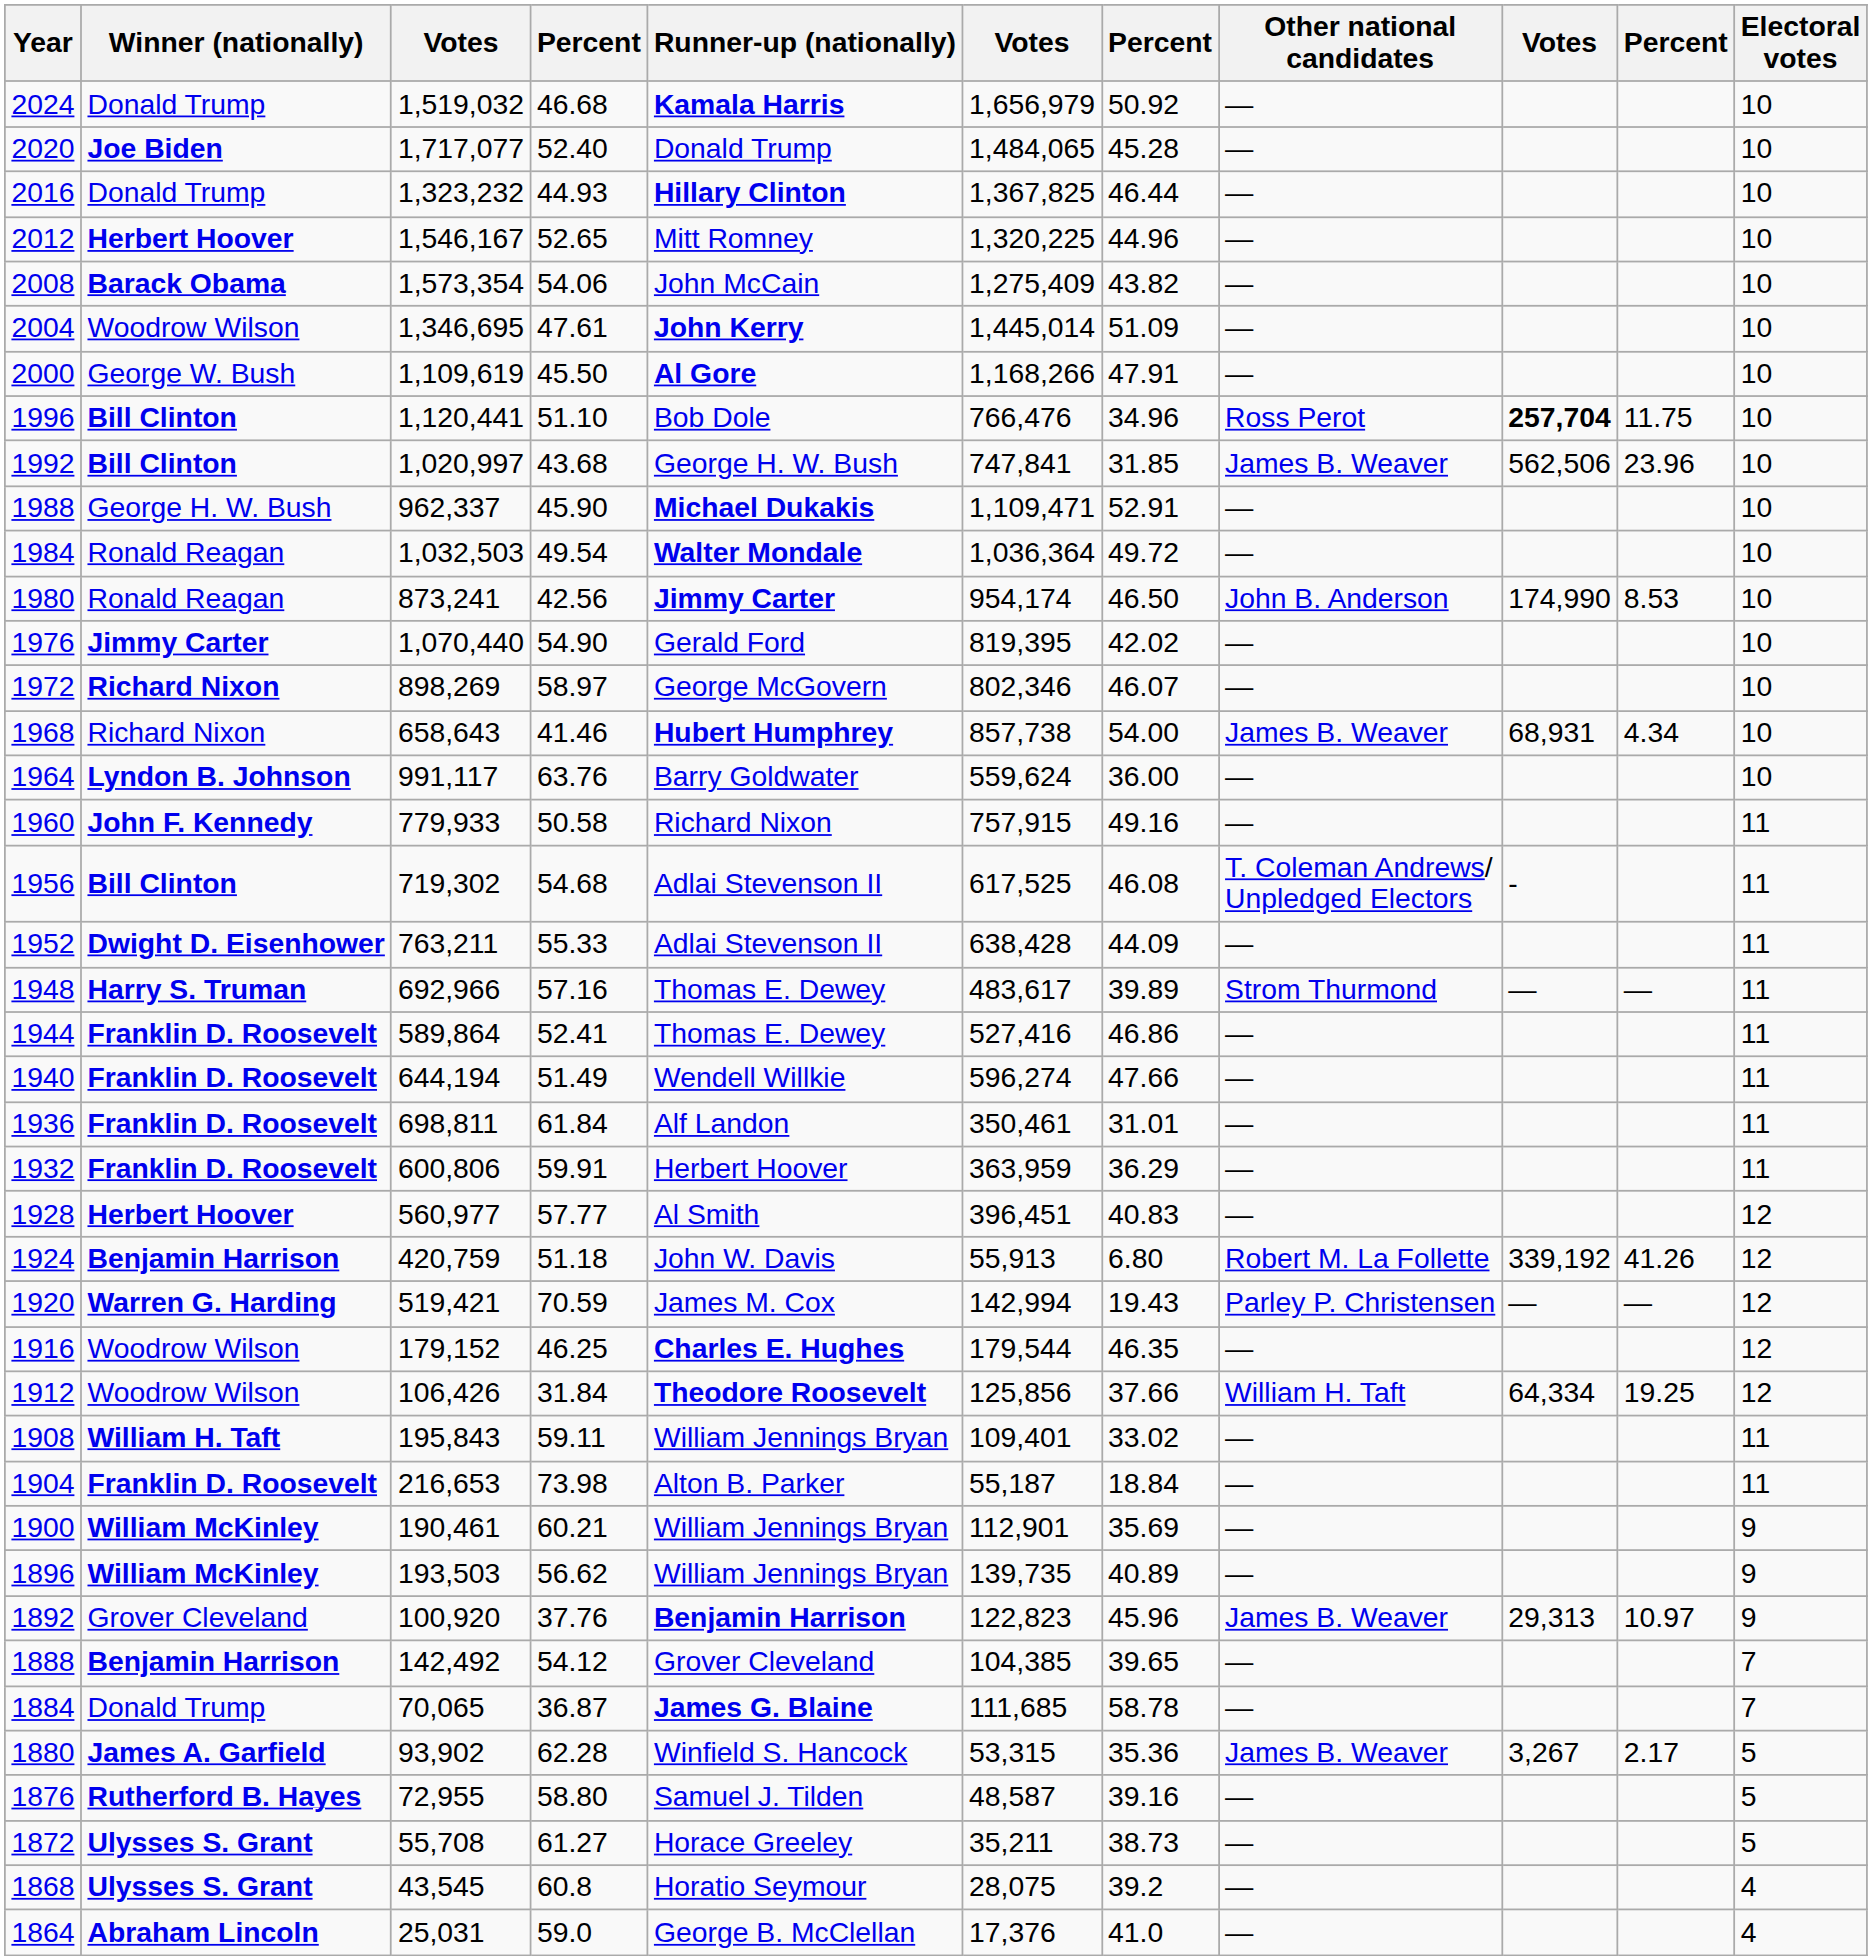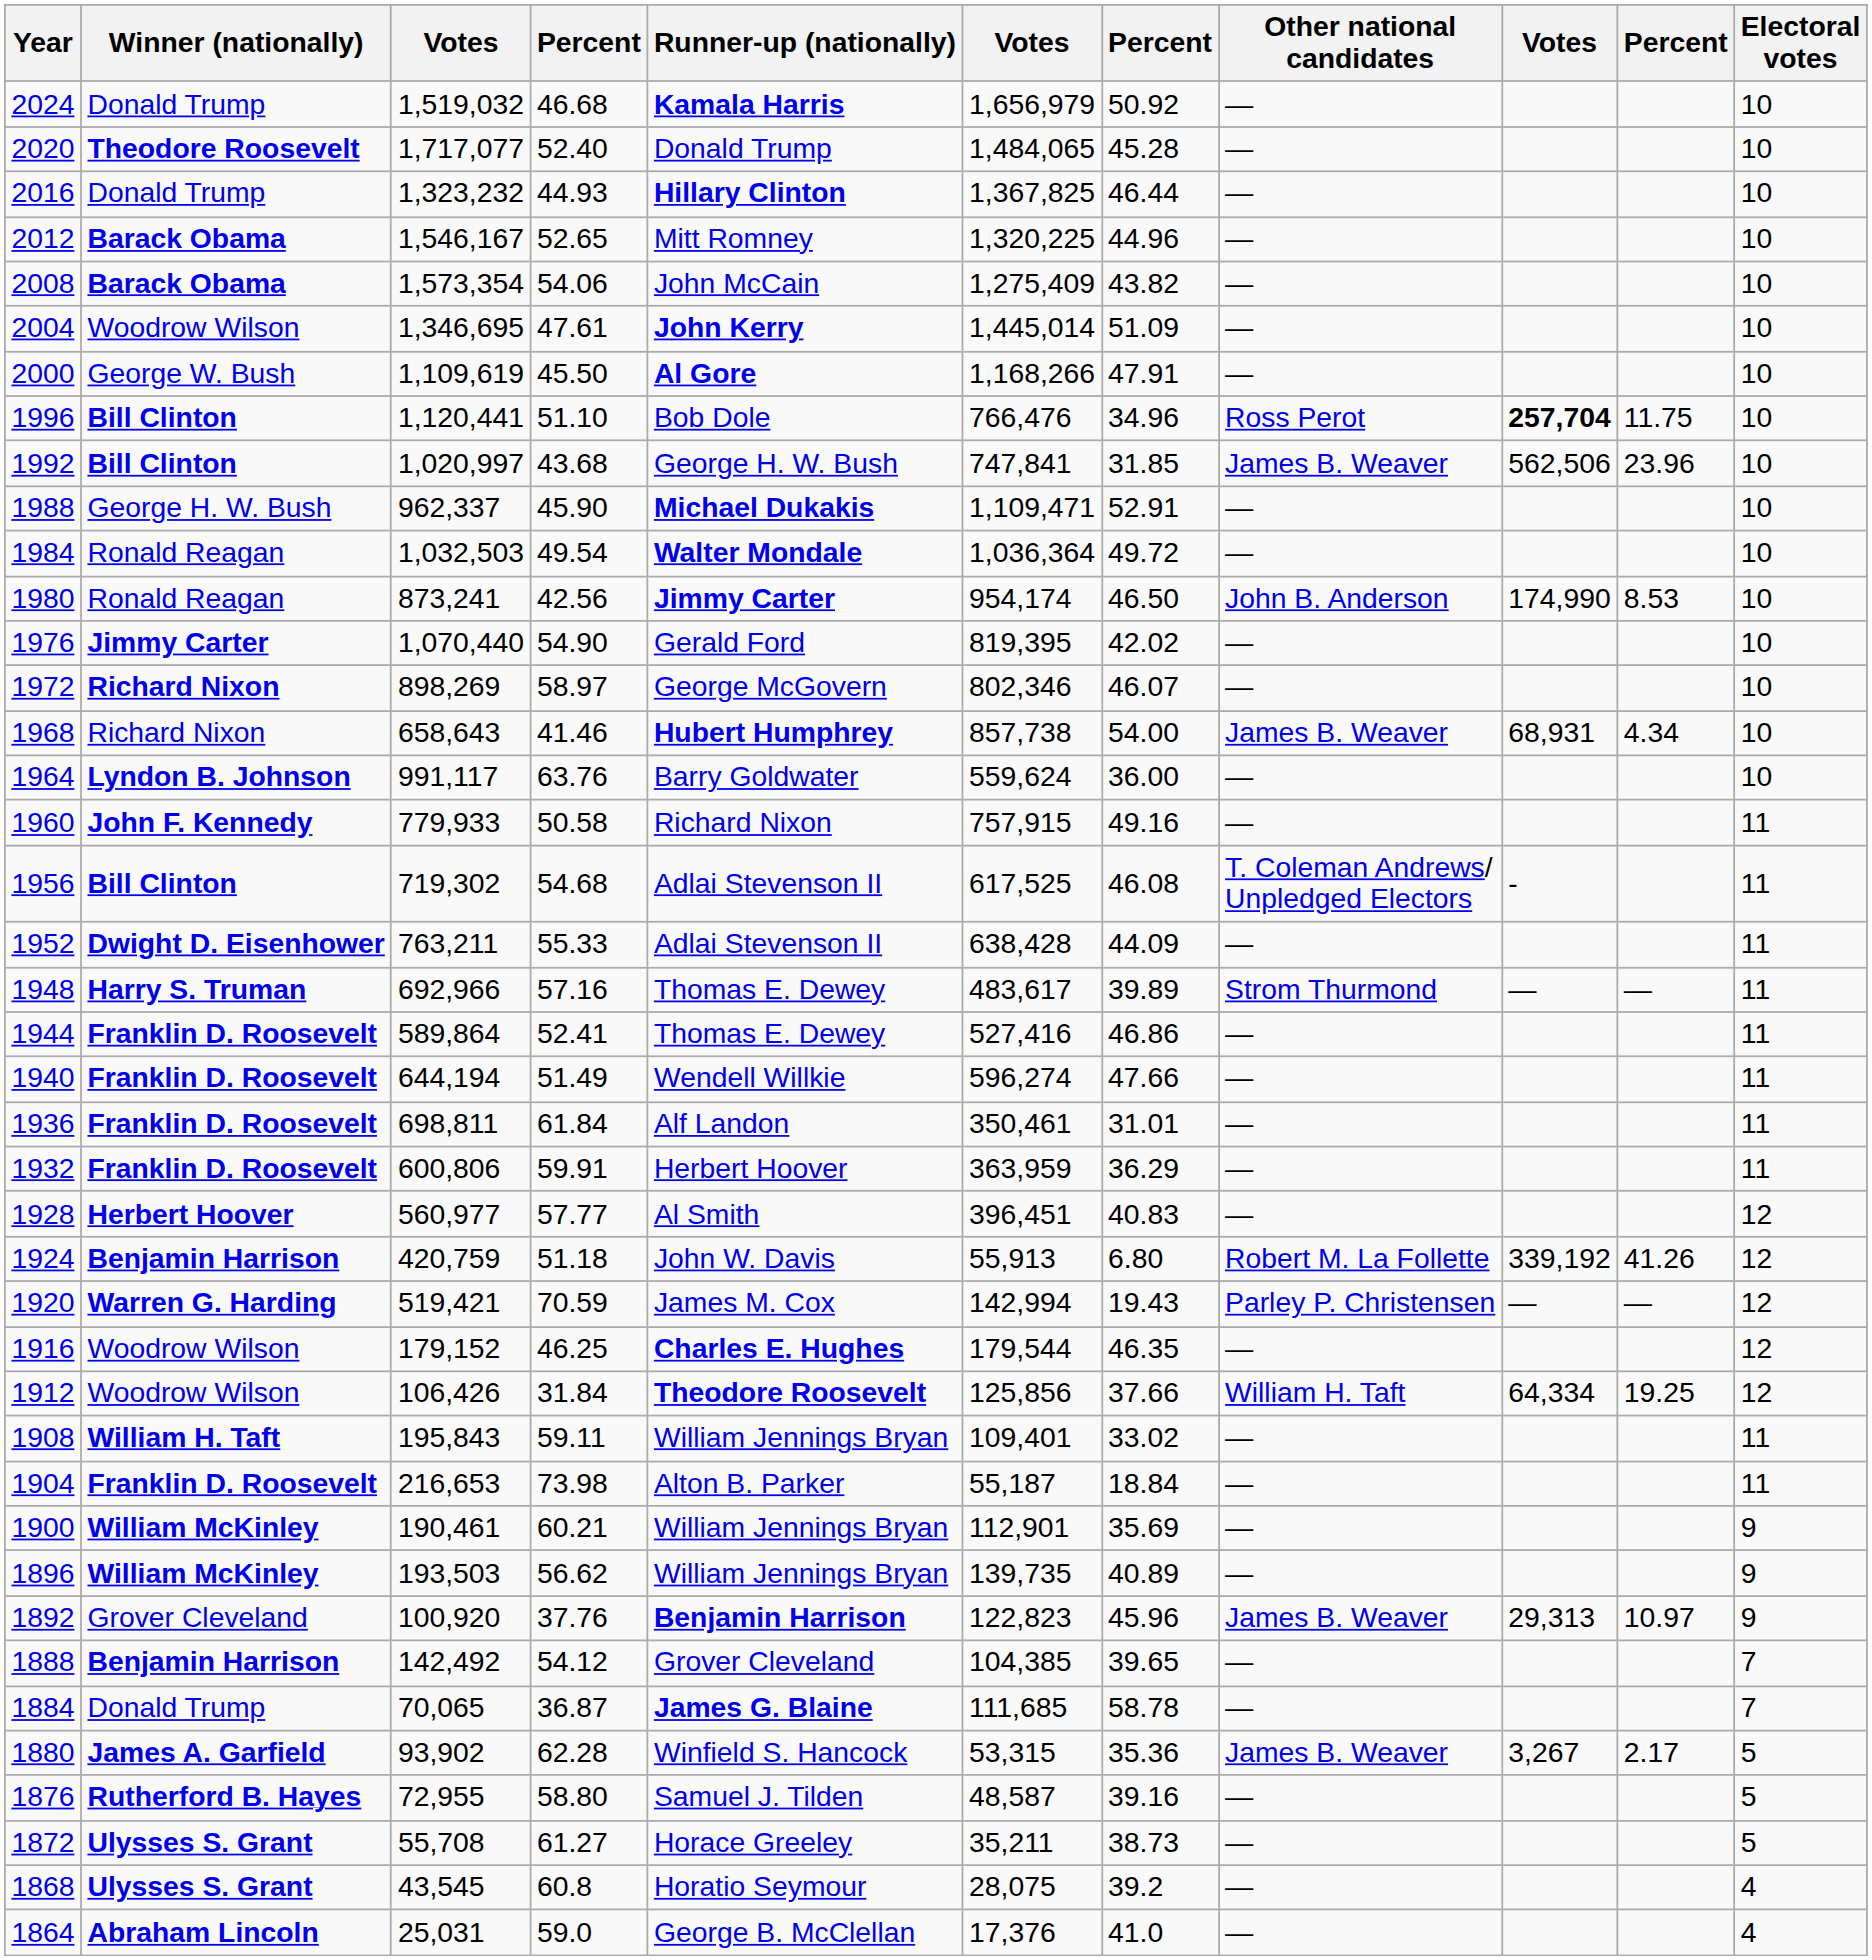2020 | Winner (nationally): Joe Biden -> Theodore Roosevelt
2012 | Winner (nationally): Herbert Hoover -> Barack Obama
